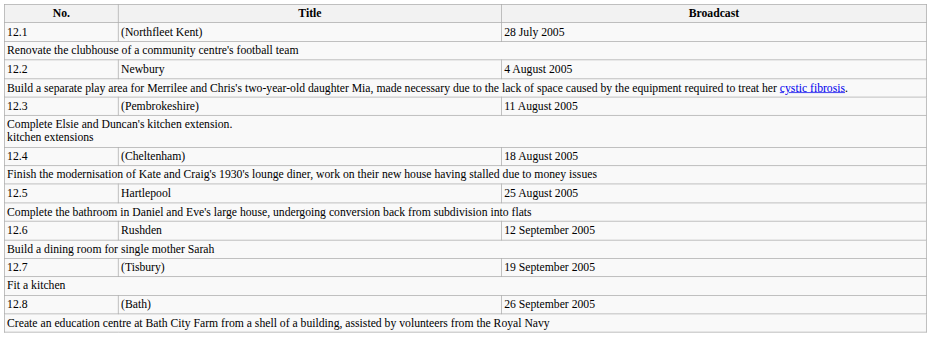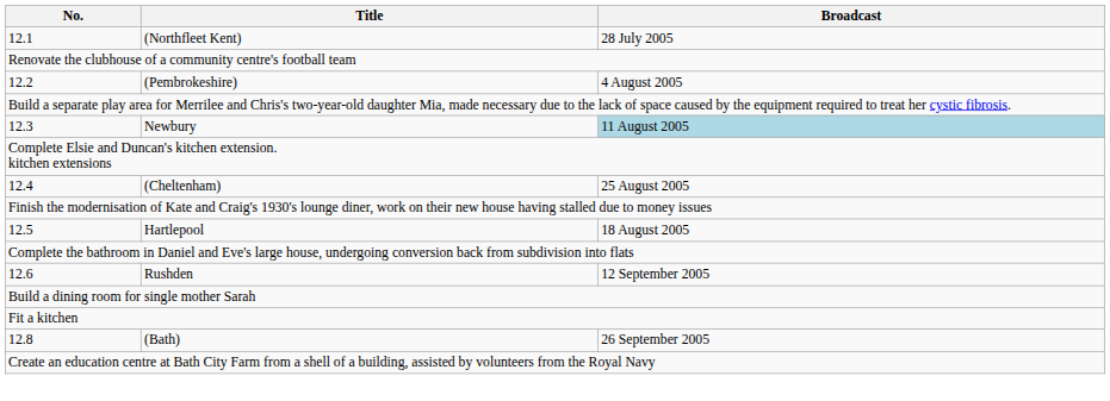12.2 | Title: Newbury -> (Pembrokeshire)
12.3 | Title: (Pembrokeshire) -> Newbury
12.3 | Broadcast: no background -> lightblue background
12.4 | Broadcast: 18 August 2005 -> 25 August 2005
12.5 | Broadcast: 25 August 2005 -> 18 August 2005
- row: 12.7 | (Tisbury) | 19 September 2005
